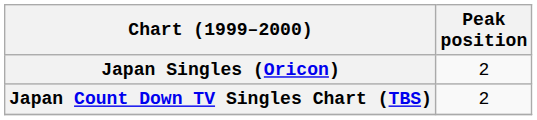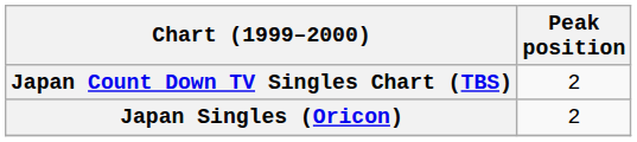rows swapped: Japan Singles (Oricon) <-> Japan Count Down TV Singles Chart (TBS)
